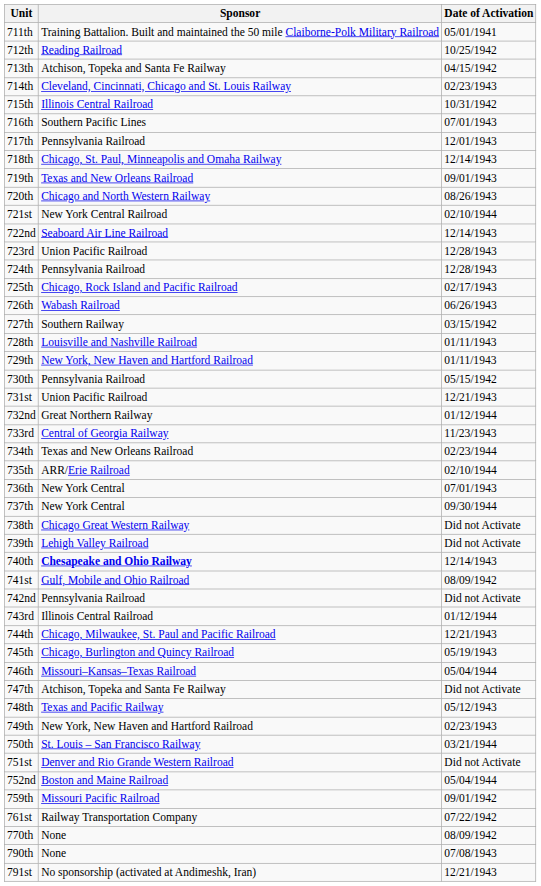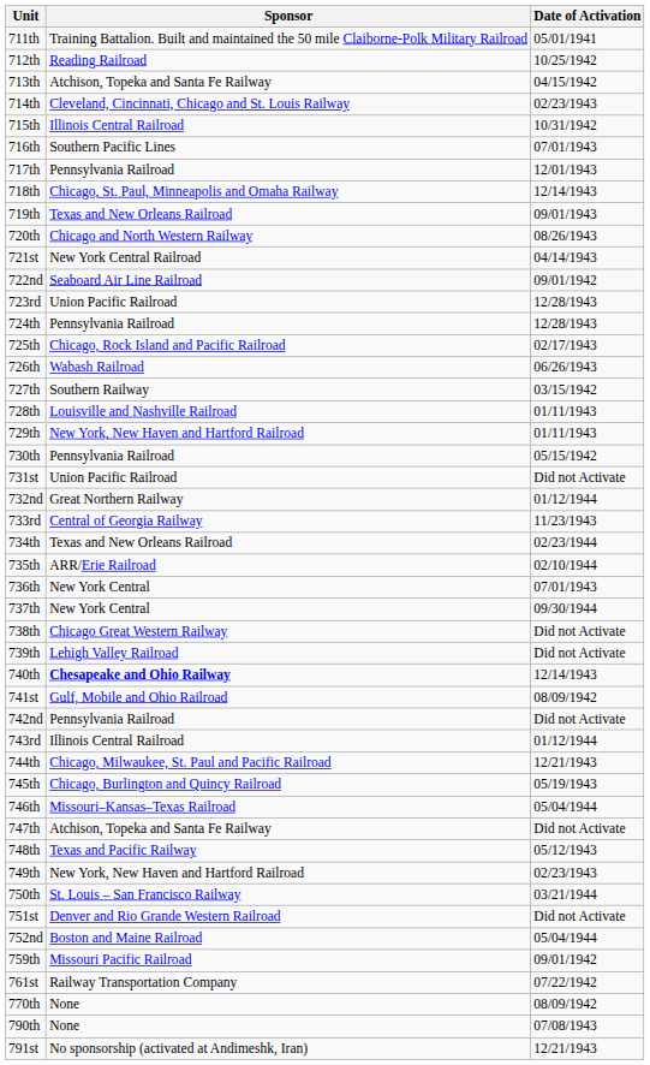721st | Date of Activation: 02/10/1944 -> 04/14/1943
722nd | Date of Activation: 12/14/1943 -> 09/01/1942
731st | Date of Activation: 12/21/1943 -> Did not Activate
